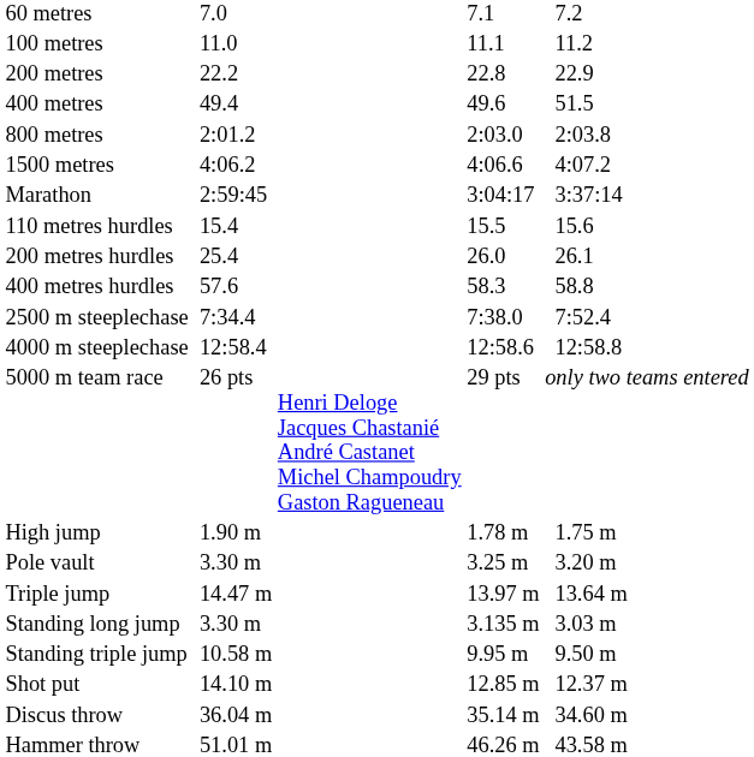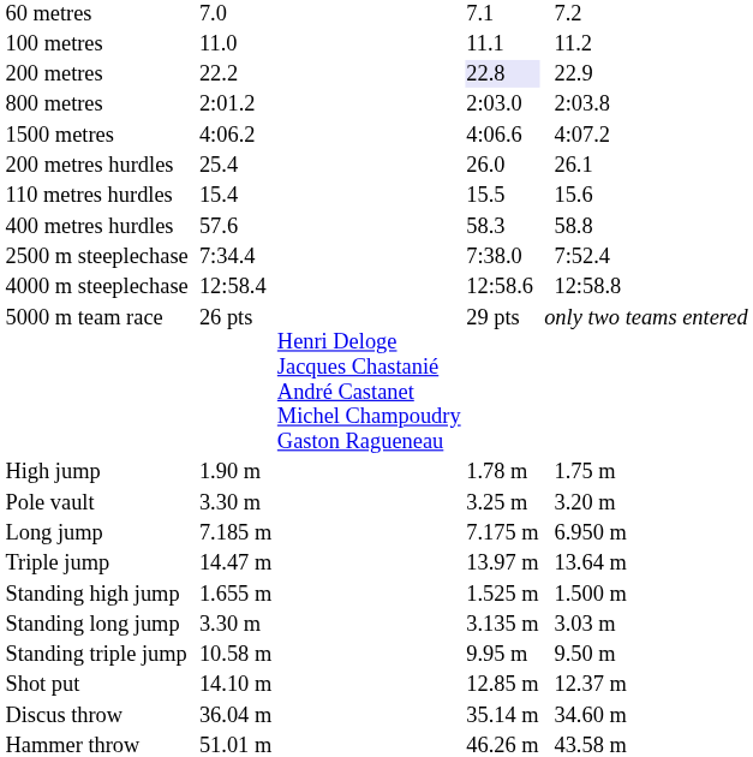200 metres | column 5: no background -> lavender background
- row: 400 metres | 49.4 | 49.6 | 51.5
- row: Marathon | 2:59:45 | 3:04:17 | 3:37:14
rows swapped: 110 metres hurdles <-> 200 metres hurdles
+ row: Long jump | 7.185 m | 7.175 m | 6.950 m
+ row: Standing high jump | 1.655 m | 1.525 m | 1.500 m
